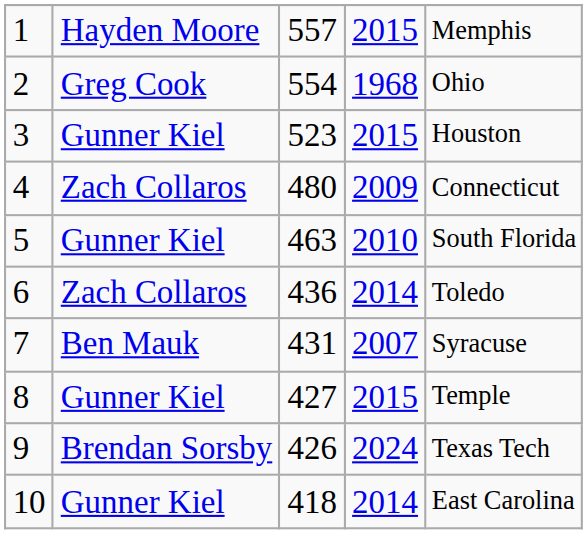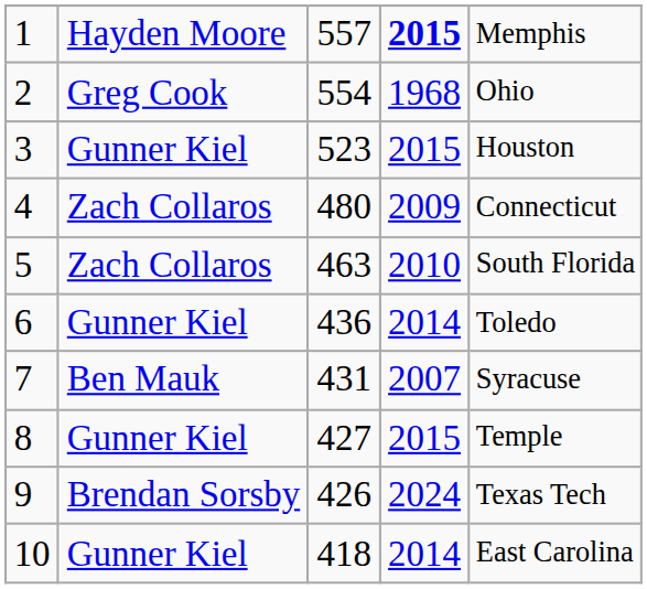1 | column 4: normal -> bold
5 | column 2: Gunner Kiel -> Zach Collaros
6 | column 2: Zach Collaros -> Gunner Kiel
